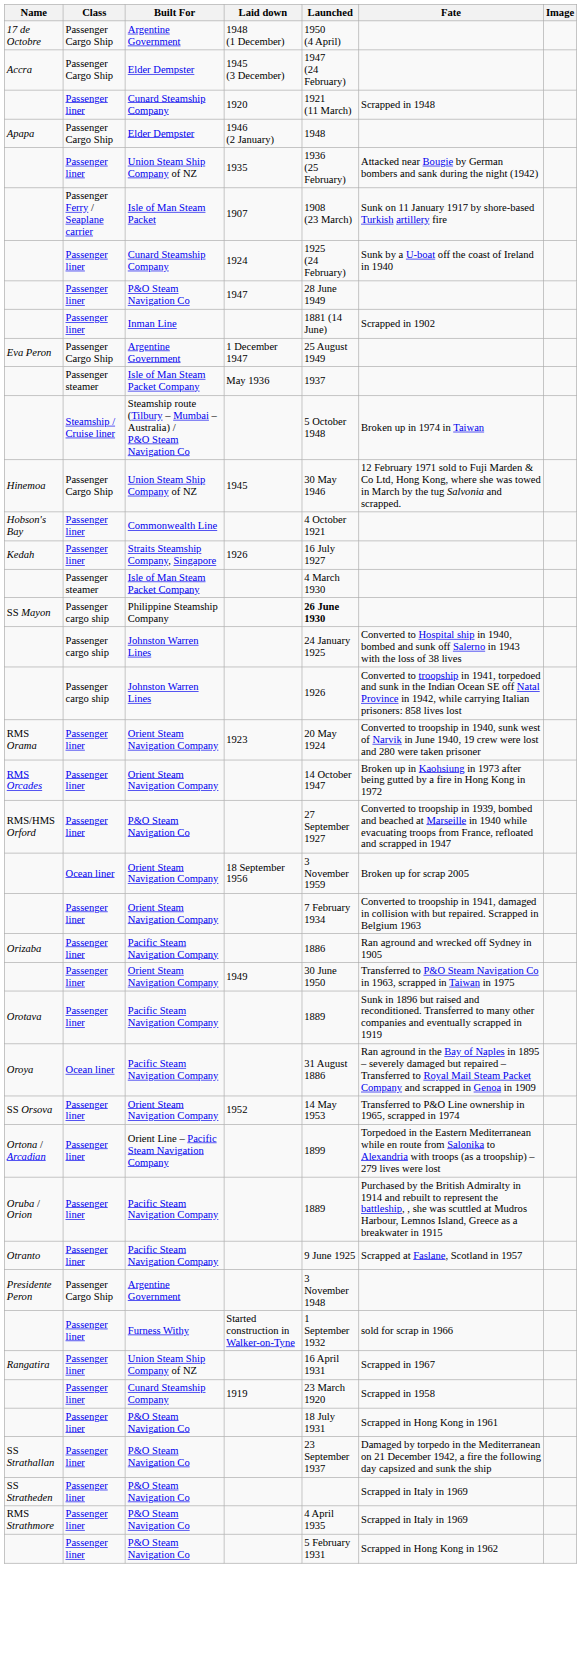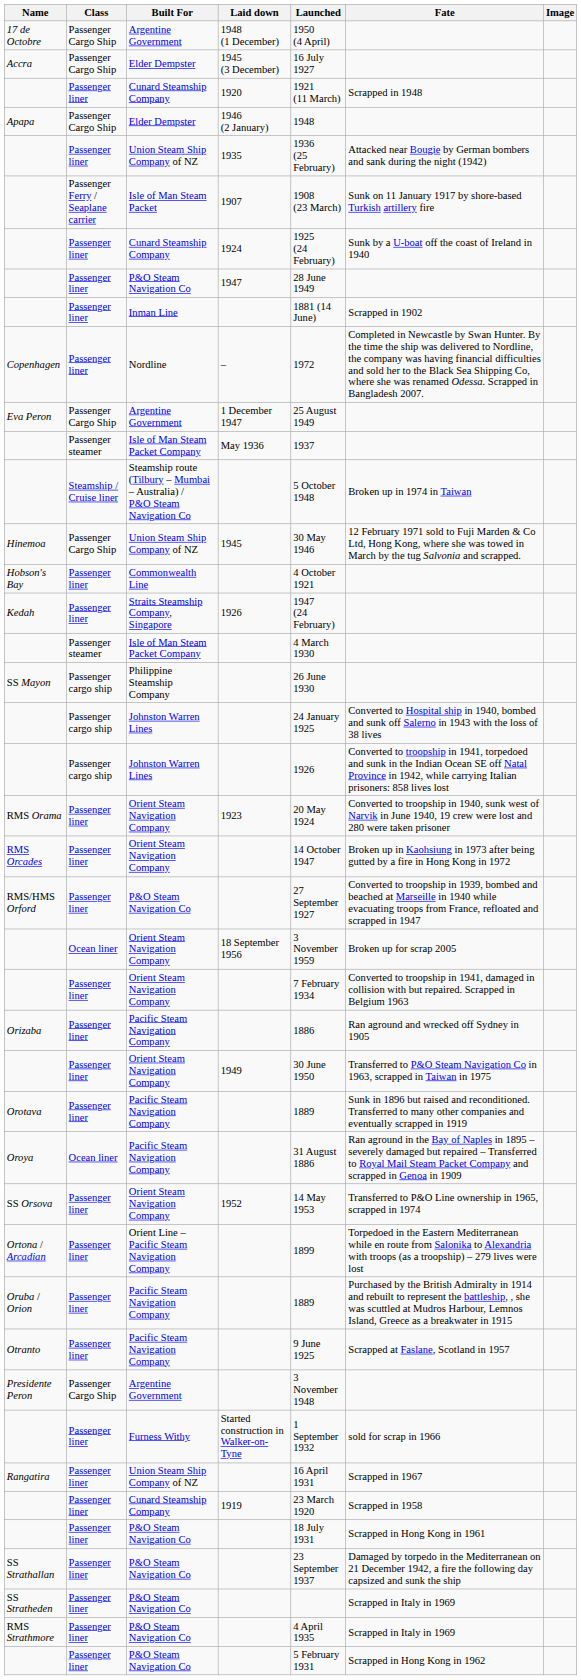Accra | Launched: 1947 (24 February) -> 16 July 1927
+ row: Copenhagen | Passenger liner | Nordline | – | 1972 | Completed in Newcastle by Swan Hunter. By the time the ship was delivered to Nordline, the company was having financial difficulties and sold her to the Black Sea Shipping Co, where she was renamed Odessa. Scrapped in Bangladesh 2007.
Kedah | Launched: 16 July 1927 -> 1947 (24 February)
SS Mayon | Launched: bold -> normal
